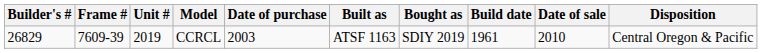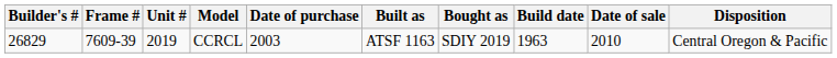CCRCL | Build date: 1961 -> 1963
